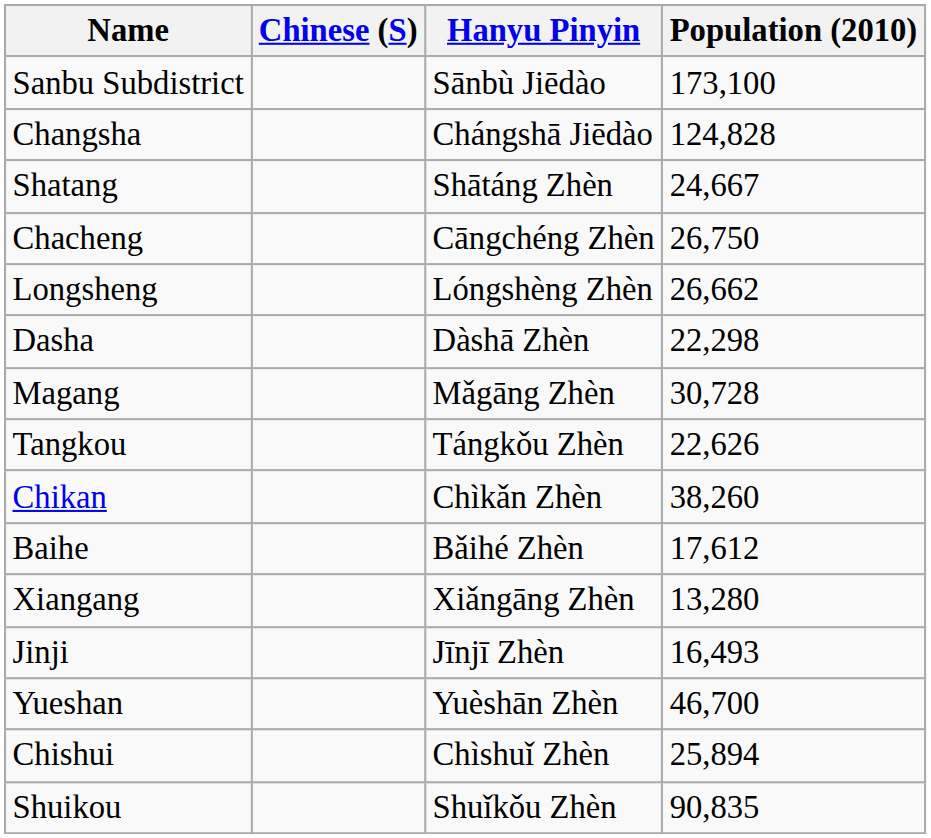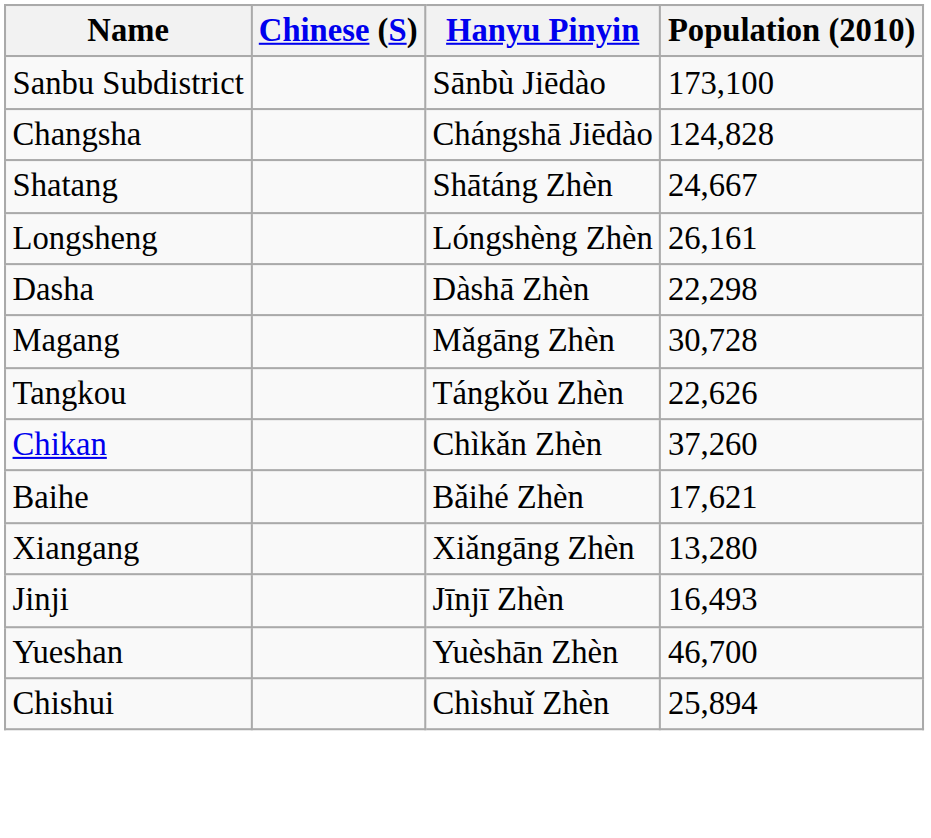- row: Chacheng | Cāngchéng Zhèn | 26,750
Longsheng | Population (2010): 26,662 -> 26,161
Chikan | Population (2010): 38,260 -> 37,260
Baihe | Population (2010): 17,612 -> 17,621
- row: Shuikou | Shuǐkǒu Zhèn | 90,835
